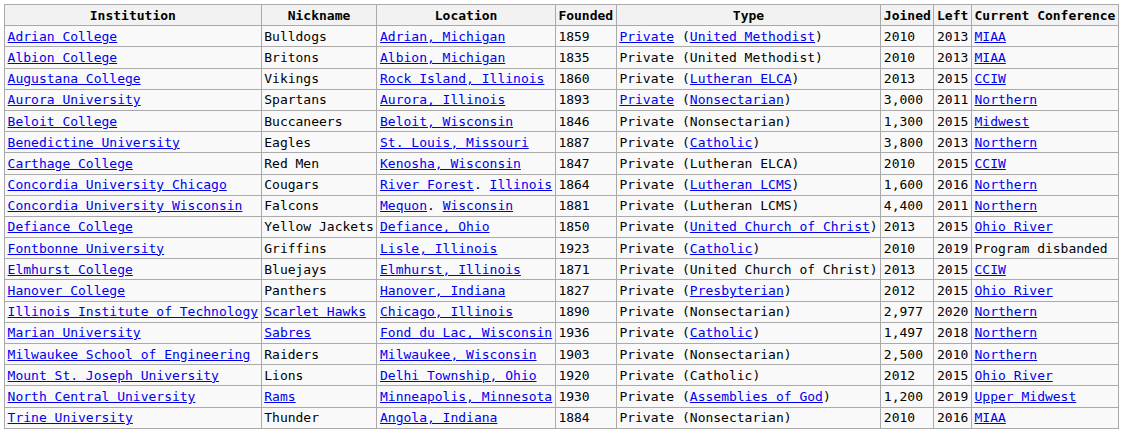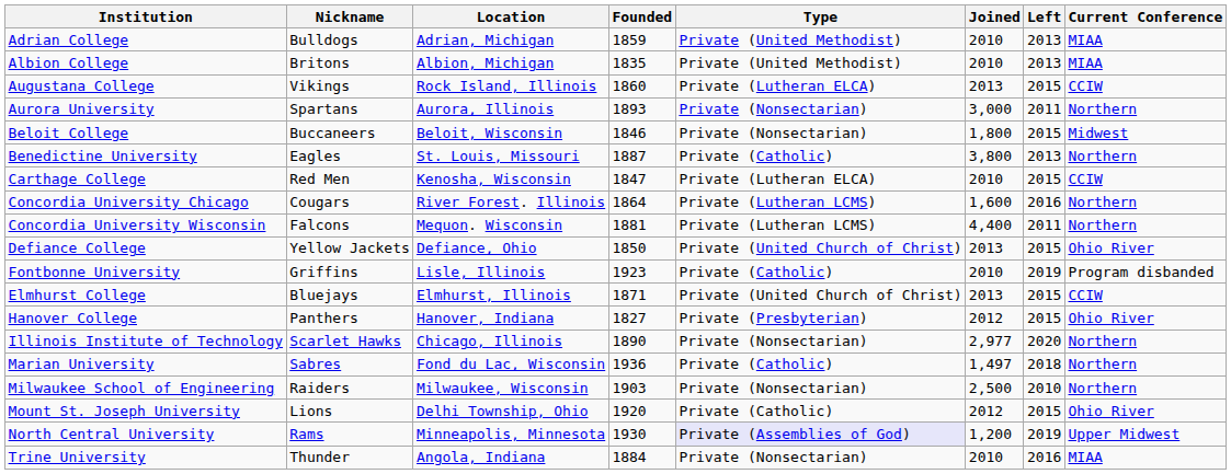Beloit College | Joined: 1,300 -> 1,800
North Central University | Type: no background -> lavender background
